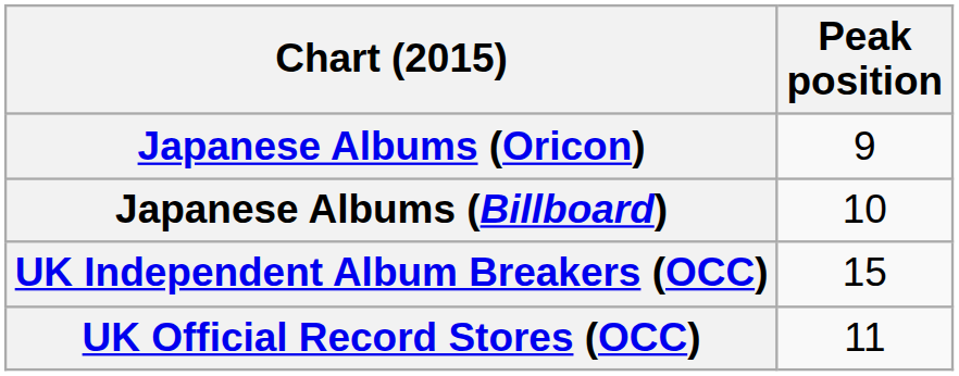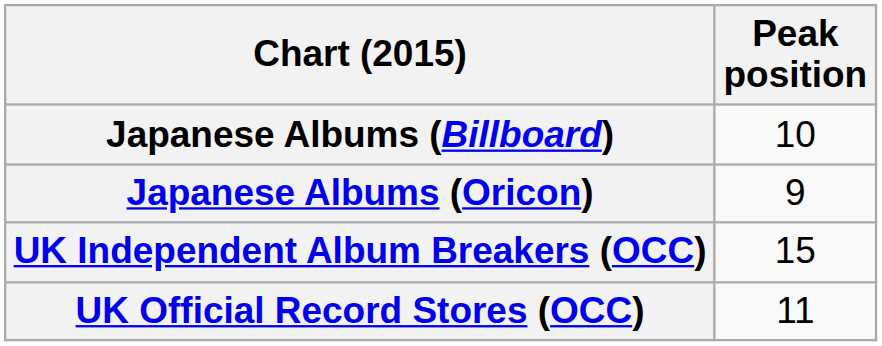rows swapped: Japanese Albums (Oricon) <-> Japanese Albums (Billboard)
